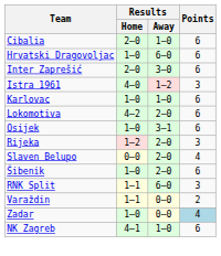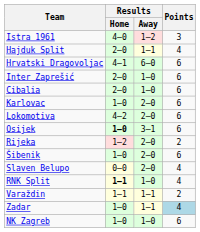rows swapped: Cibalia <-> Istra 1961
+ row: Hajduk Split | 2–0 | 1–1 | 4
Hrvatski Dragovoljac | Results / Home: 1–0 -> 4–1
Inter Zaprešić | Results / Away: 3–0 -> 1–0
Karlovac | Results / Away: 1–0 -> 2–0
Osijek | Results / Home: normal -> bold
Rijeka | Points: 3 -> 2
rows swapped: Šibenik <-> Slaven Belupo
RNK Split | Results / Home: normal -> bold
RNK Split | Results / Away: 6–0 -> 1–0
RNK Split | Points: 3 -> 4
Varaždin | Results / Away: 0–0 -> 1–1
Zadar | Results / Away: 0–0 -> 1–1
NK Zagreb | Results / Home: 4–1 -> 1–0
